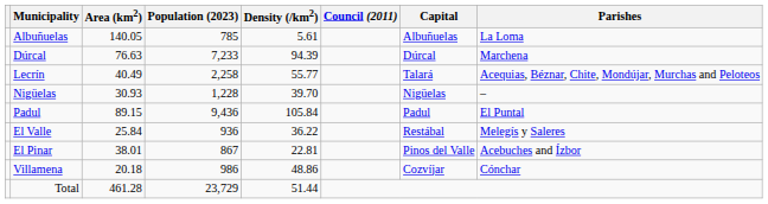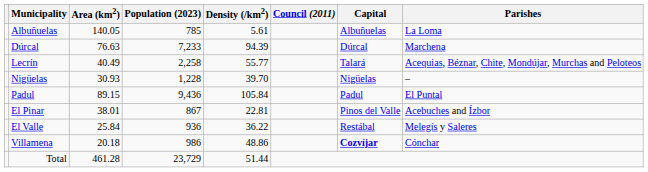rows swapped: El Pinar <-> El Valle
Villamena | Capital: normal -> bold
